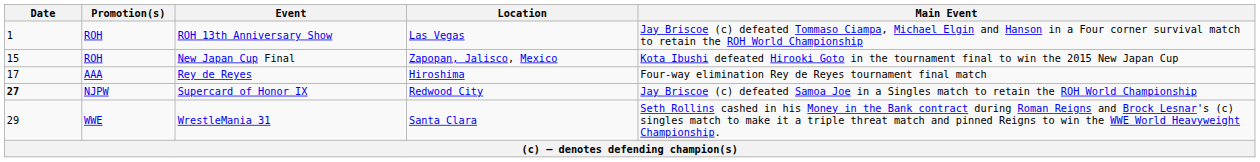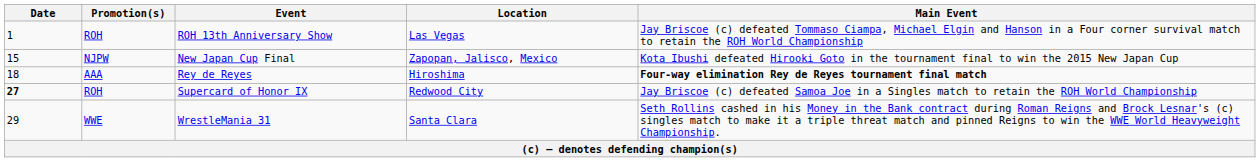New Japan Cup Final | Promotion(s): ROH -> NJPW
Rey de Reyes | Date: 17 -> 18
Rey de Reyes | Main Event: normal -> bold
Supercard of Honor IX | Promotion(s): NJPW -> ROH
